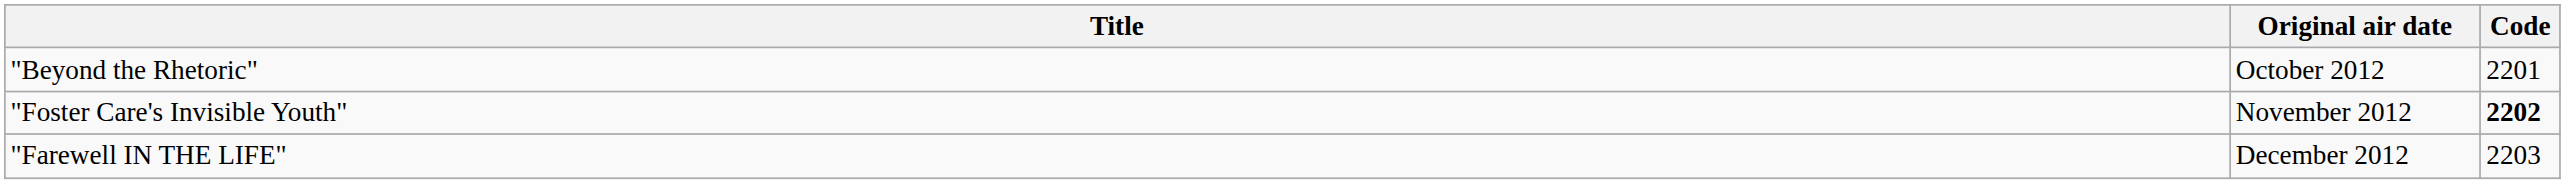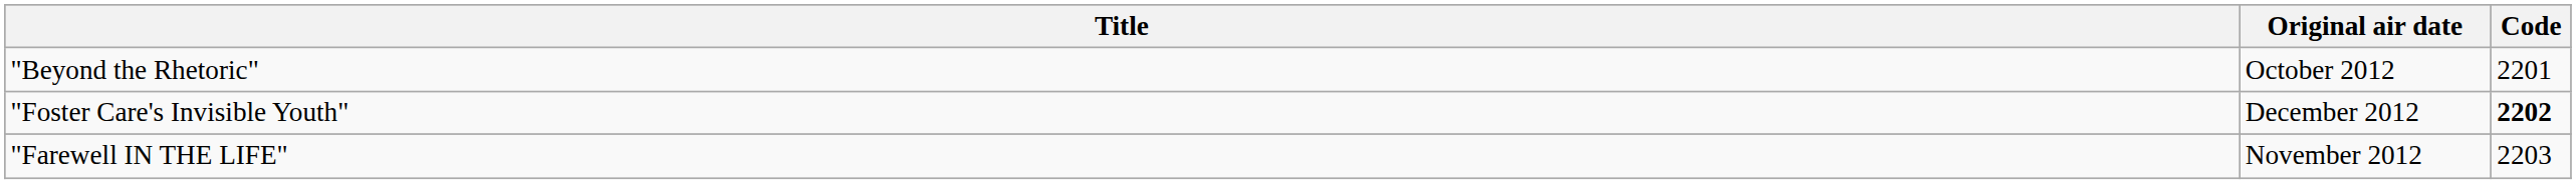"Foster Care's Invisible Youth" | Original air date: November 2012 -> December 2012
"Farewell IN THE LIFE" | Original air date: December 2012 -> November 2012
